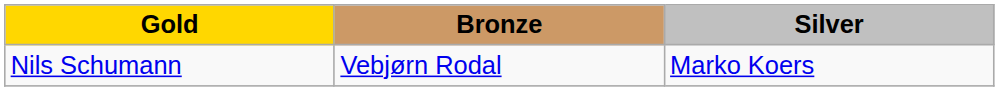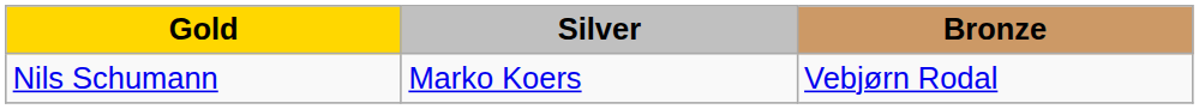columns swapped: Silver <-> Bronze
